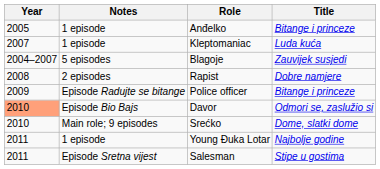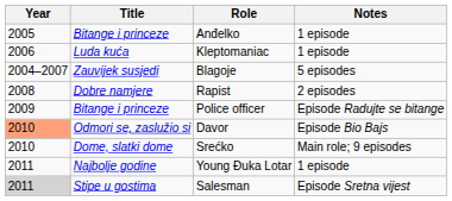columns swapped: Title <-> Notes
Kleptomaniac | Year: 2007 -> 2006
Salesman | Year: no background -> lightgrey background
